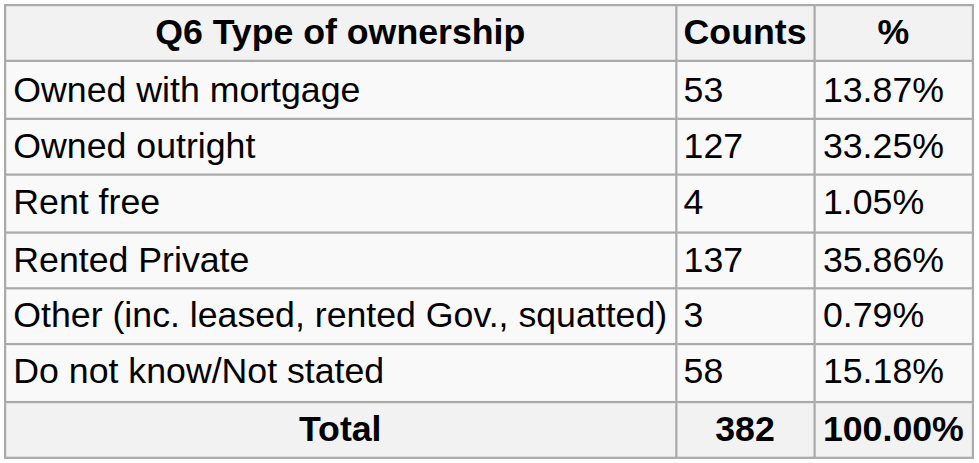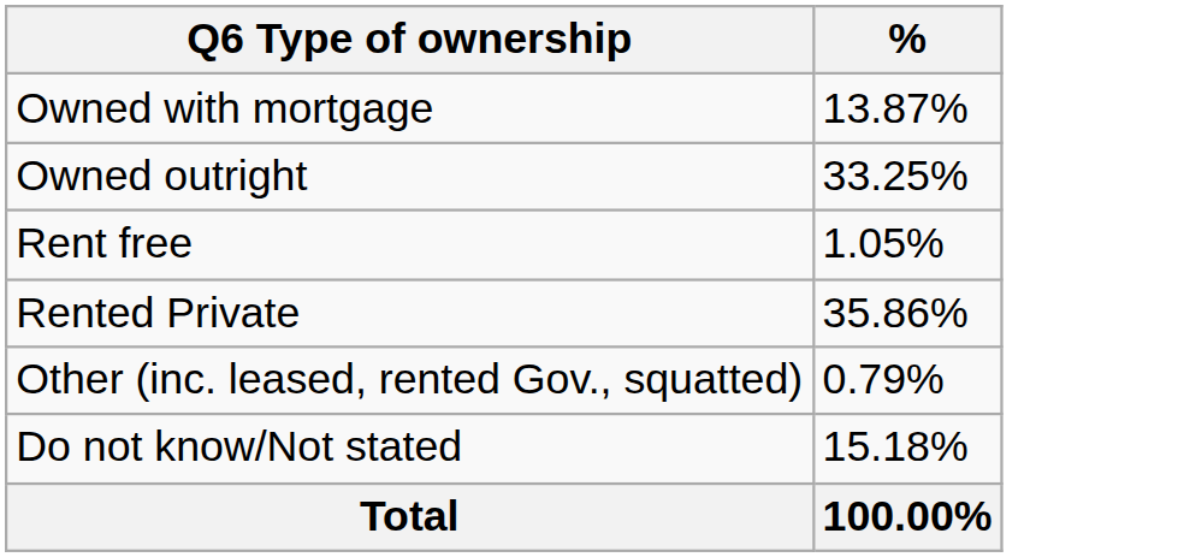- column: Counts | 53 | 127 | 4 | 137 | 3 | 58 | 382
